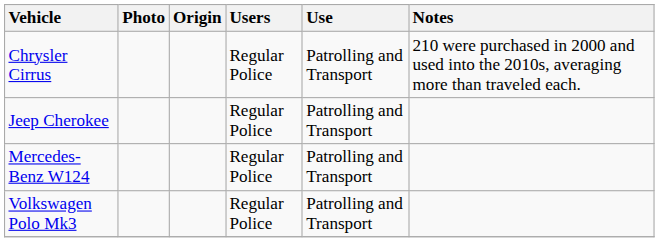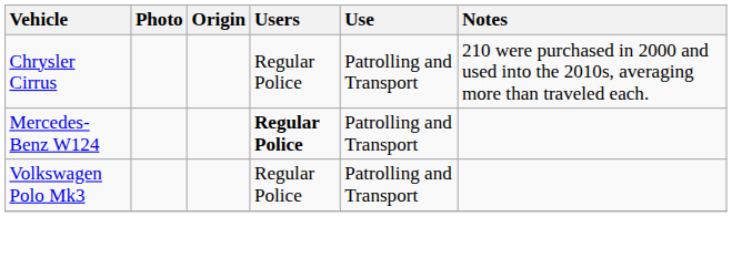- row: Jeep Cherokee | Regular Police | Patrolling and Transport
Mercedes-Benz W124 | Users: normal -> bold
